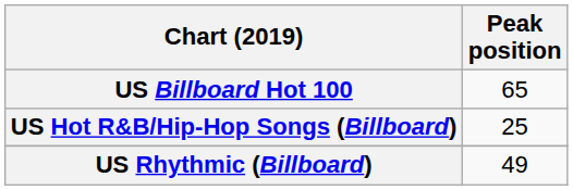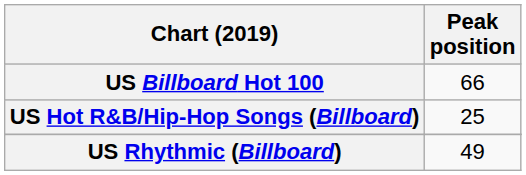US Billboard Hot 100 | Peak position: 65 -> 66
